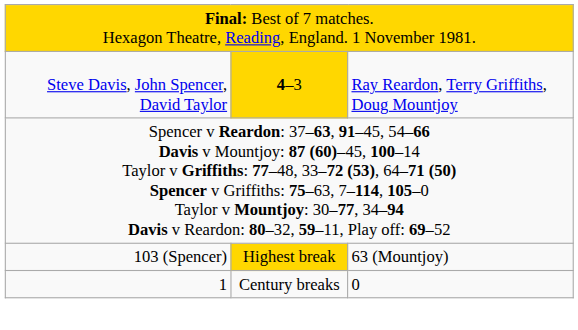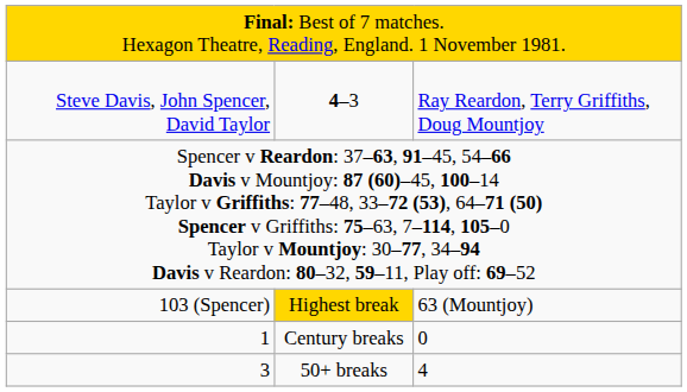Steve Davis, John Spencer, David Taylor | column 2: gold background -> no background
+ row: 3 | 50+ breaks | 4
